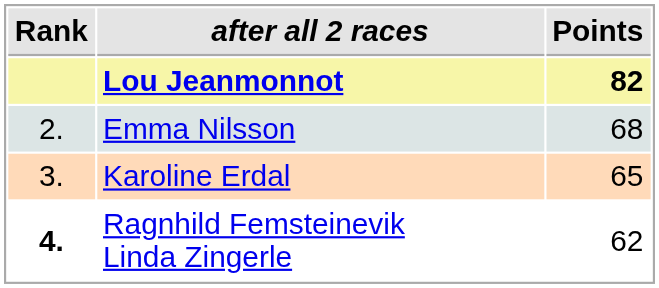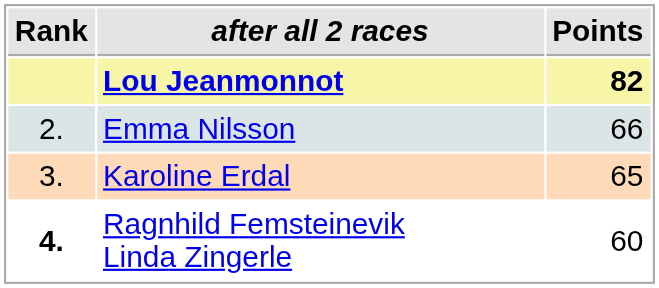Emma Nilsson | Points: 68 -> 66
Ragnhild Femsteinevik Linda Zingerle | Points: 62 -> 60
